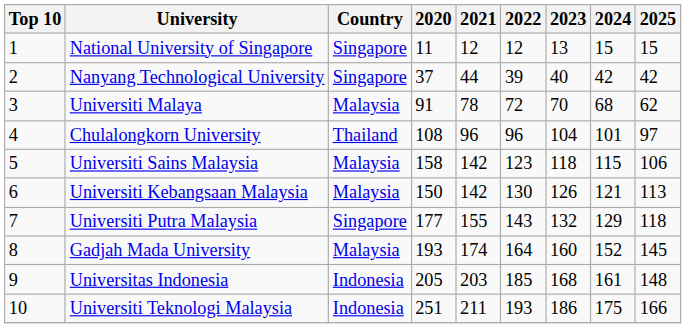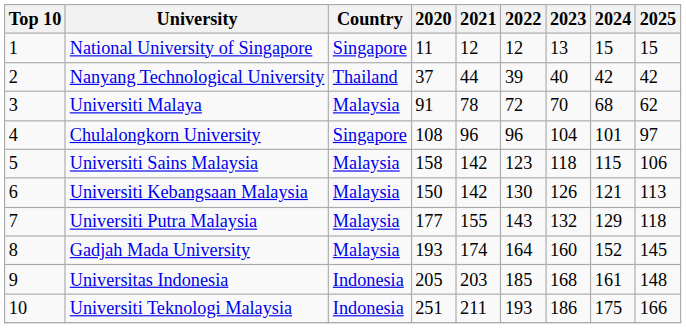Nanyang Technological University | Country: Singapore -> Thailand
Chulalongkorn University | Country: Thailand -> Singapore
Universiti Putra Malaysia | Country: Singapore -> Malaysia
